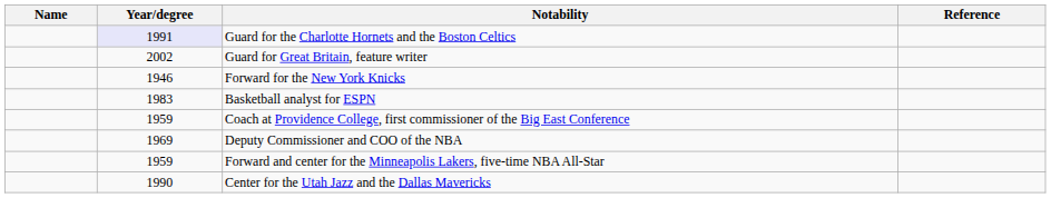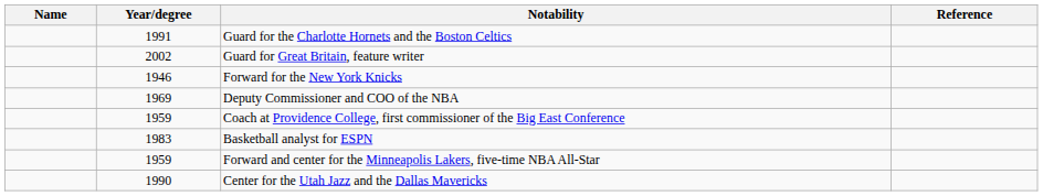Guard for the Charlotte Hornets and the Boston Celtics | Year/degree: lavender background -> no background
rows swapped: Basketball analyst for ESPN <-> Deputy Commissioner and COO of the NBA
